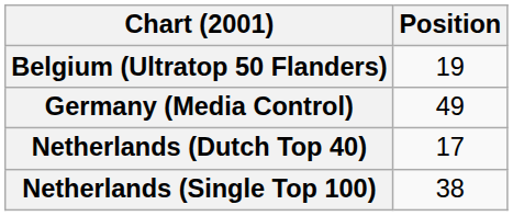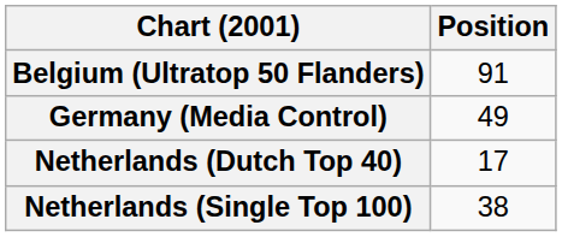Belgium (Ultratop 50 Flanders) | Position: 19 -> 91
